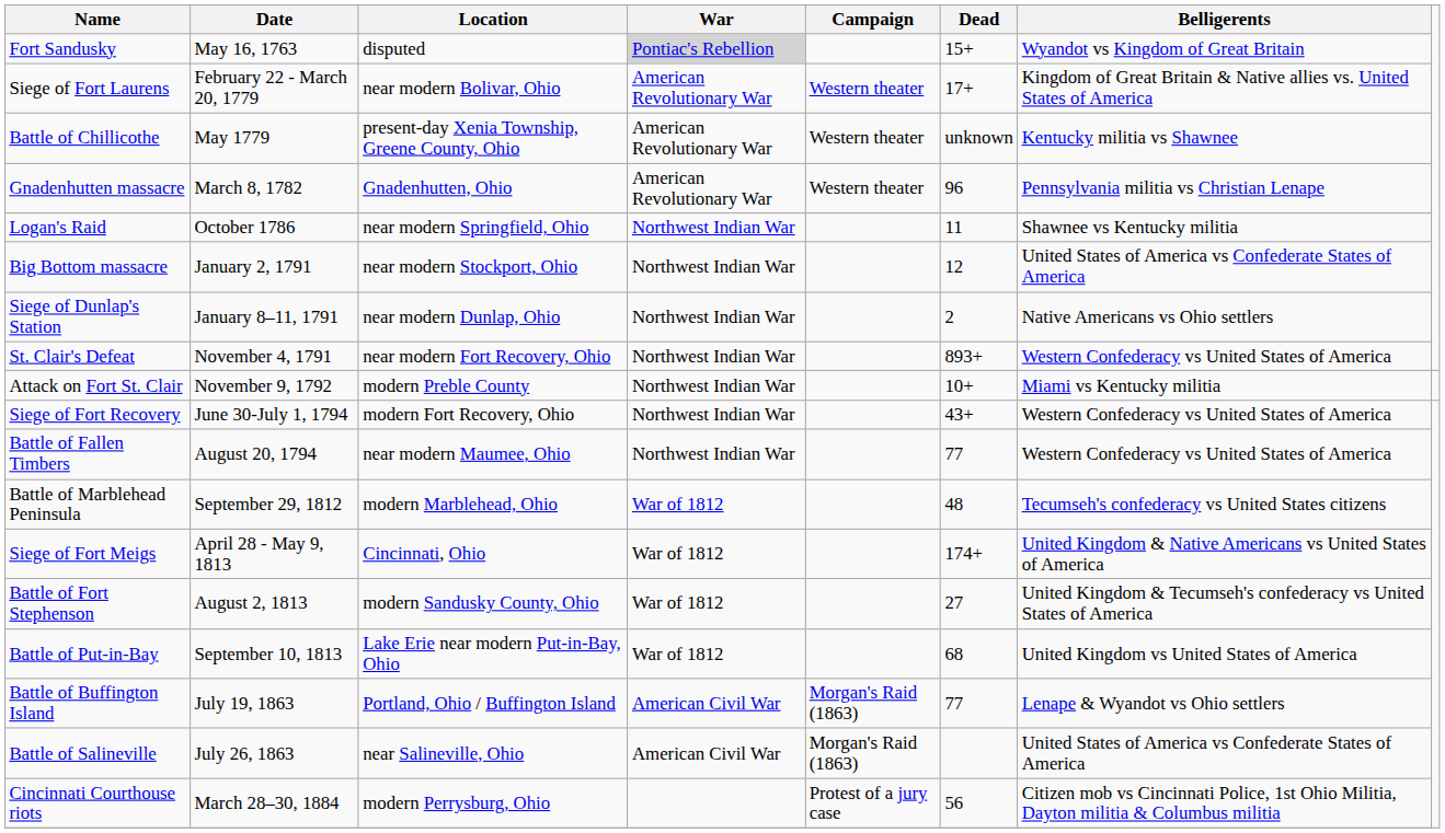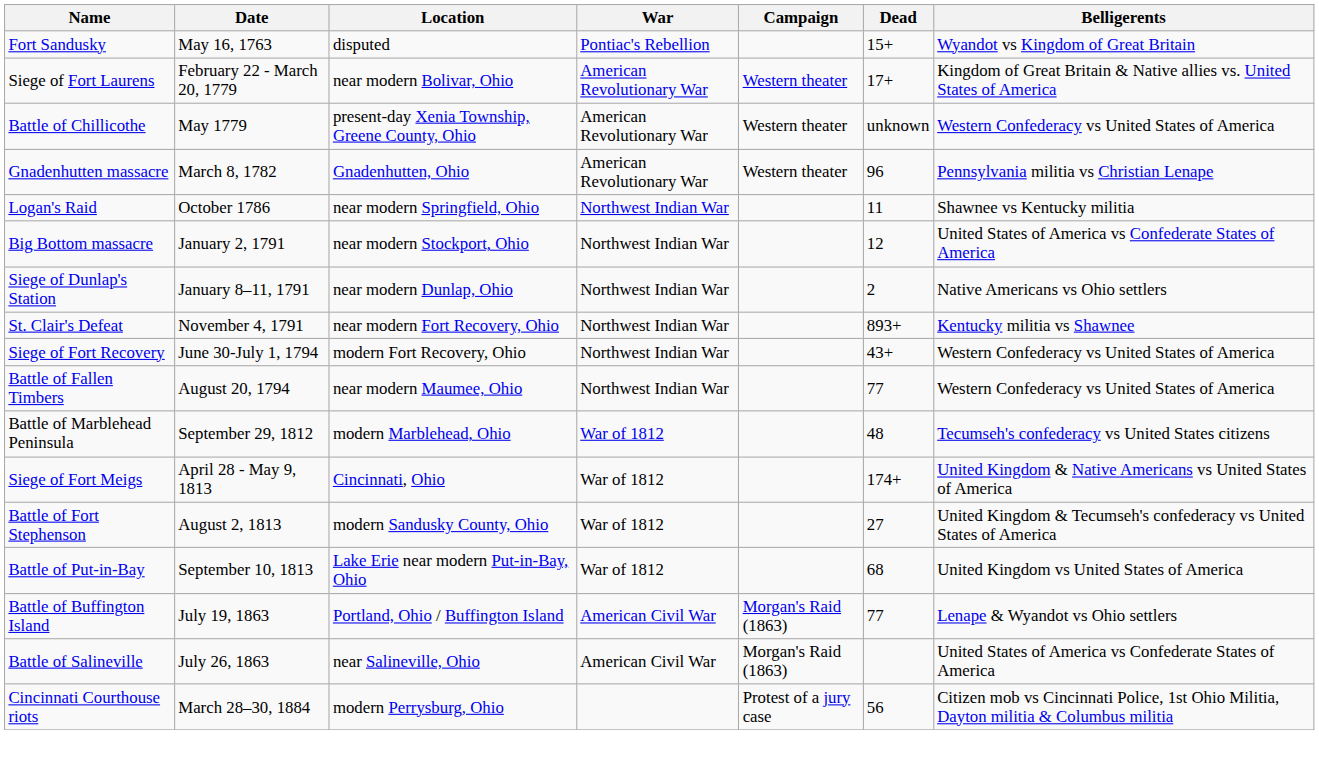Fort Sandusky | War: lightgrey background -> no background
Battle of Chillicothe | Belligerents: Kentucky militia vs Shawnee -> Western Confederacy vs United States of America
St. Clair's Defeat | Belligerents: Western Confederacy vs United States of America -> Kentucky militia vs Shawnee
- row: Attack on Fort St. Clair | November 9, 1792 | modern Preble County | Northwest Indian War | 10+ | Miami vs Kentucky militia
